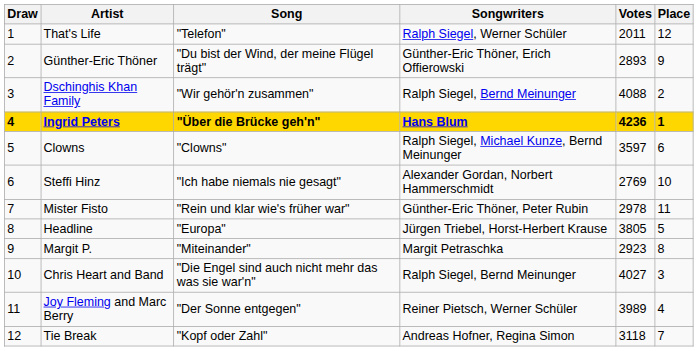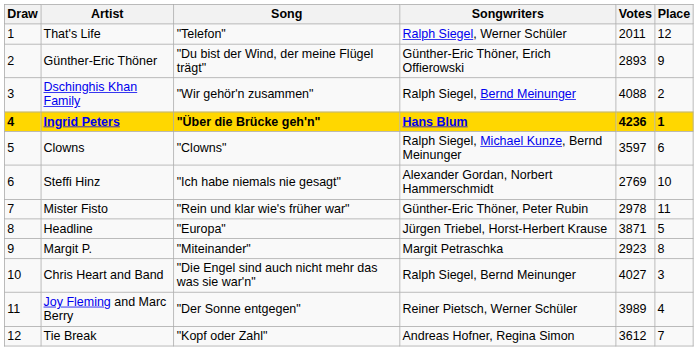Headline | Votes: 3805 -> 3871
Tie Break | Votes: 3118 -> 3612
